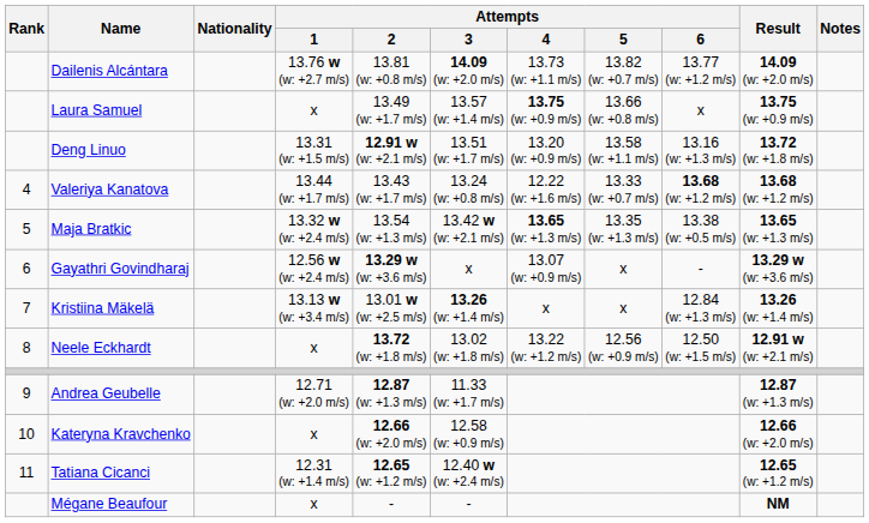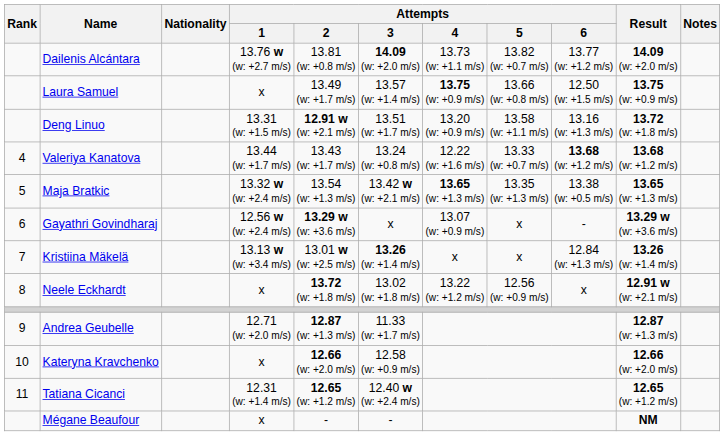Laura Samuel | Attempts / 6: x -> 12.50 (w: +1.5 m/s)
Neele Eckhardt | Attempts / 6: 12.50 (w: +1.5 m/s) -> x
